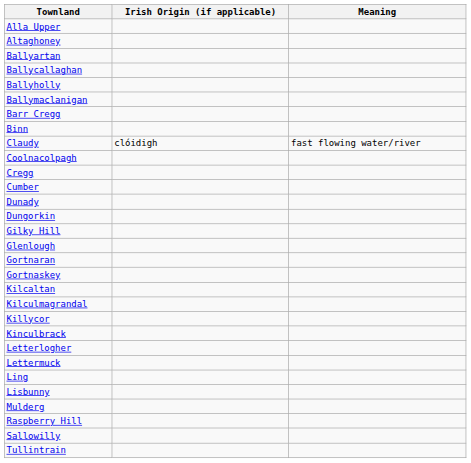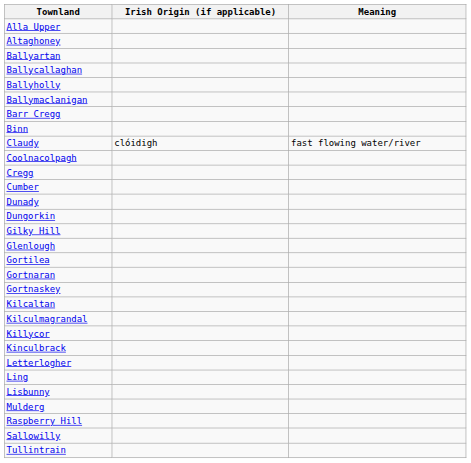+ row: Gortilea
- row: Lettermuck
